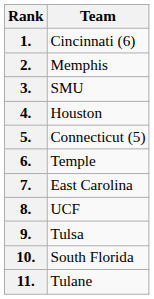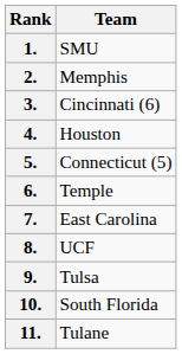1. | Team: Cincinnati (6) -> SMU
3. | Team: SMU -> Cincinnati (6)
